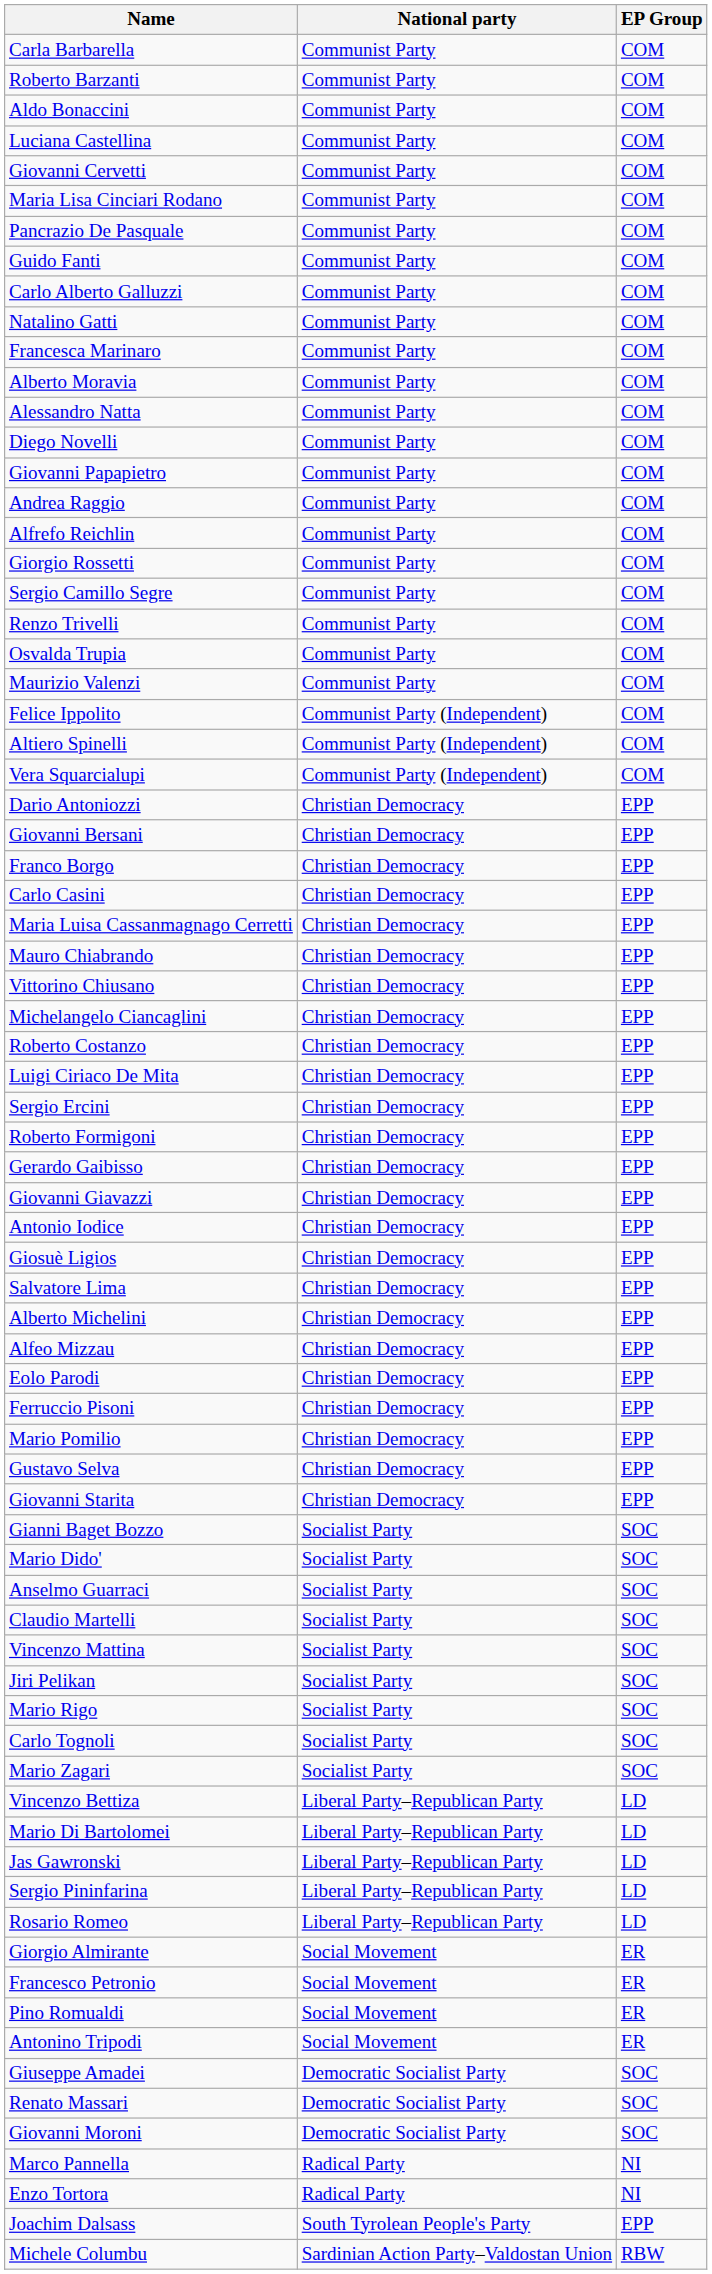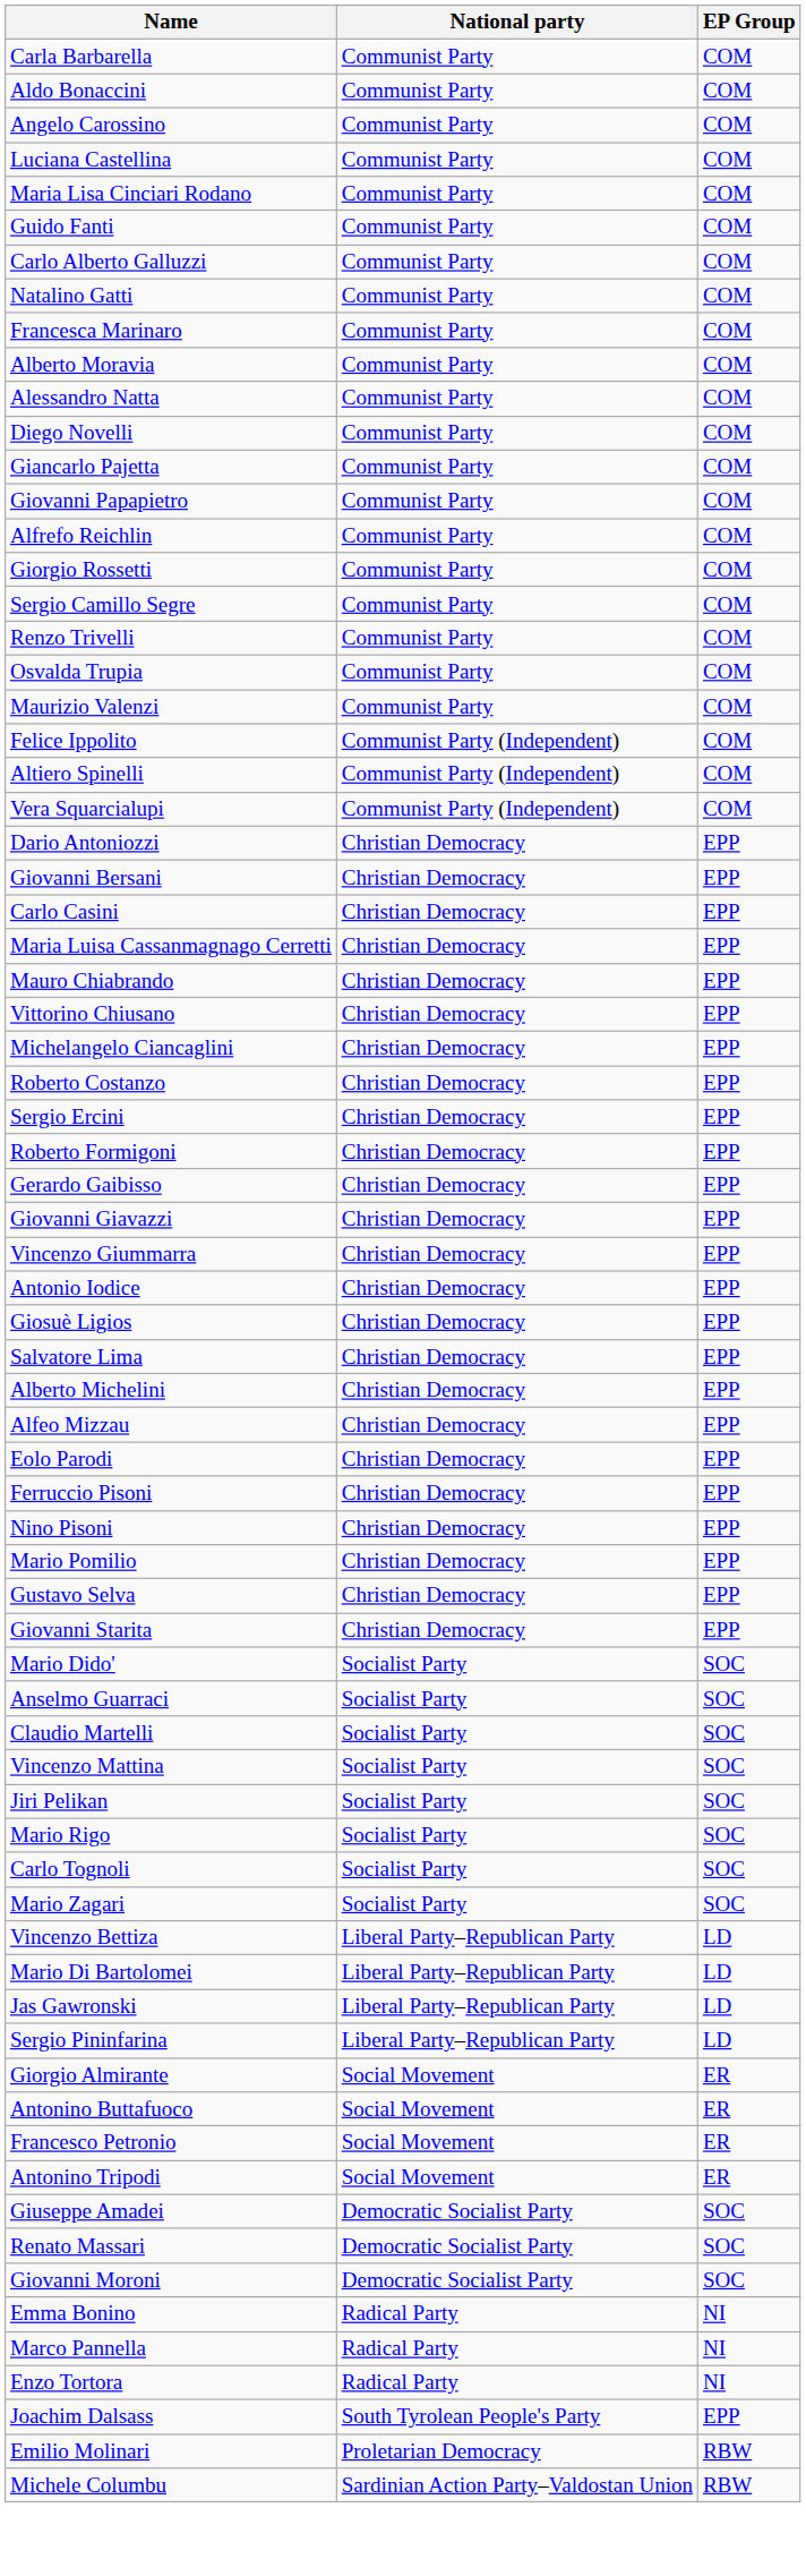- row: Roberto Barzanti | Communist Party | COM
+ row: Angelo Carossino | Communist Party | COM
- row: Giovanni Cervetti | Communist Party | COM
- row: Pancrazio De Pasquale | Communist Party | COM
+ row: Giancarlo Pajetta | Communist Party | COM
- row: Andrea Raggio | Communist Party | COM
- row: Franco Borgo | Christian Democracy | EPP
- row: Luigi Ciriaco De Mita | Christian Democracy | EPP
+ row: Vincenzo Giummarra | Christian Democracy | EPP
+ row: Nino Pisoni | Christian Democracy | EPP
- row: Gianni Baget Bozzo | Socialist Party | SOC
- row: Rosario Romeo | Liberal Party–Republican Party | LD
+ row: Antonino Buttafuoco | Social Movement | ER
- row: Pino Romualdi | Social Movement | ER
+ row: Emma Bonino | Radical Party | NI
+ row: Emilio Molinari | Proletarian Democracy | RBW
